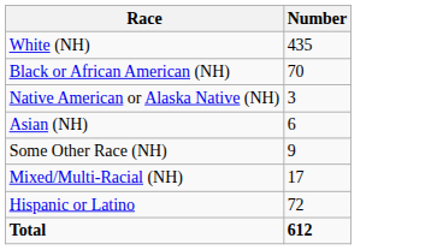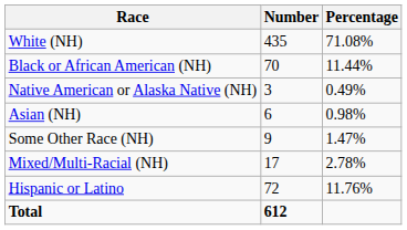+ column: Percentage | 71.08% | 11.44% | 0.49% | 0.98% | 1.47% | 2.78% | 11.76%
